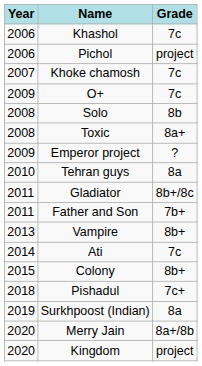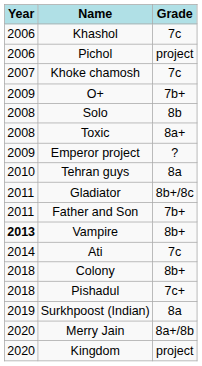O+ | Grade: 7c -> 7b+
Vampire | Year: normal -> bold
Colony | Year: 2015 -> 2018
